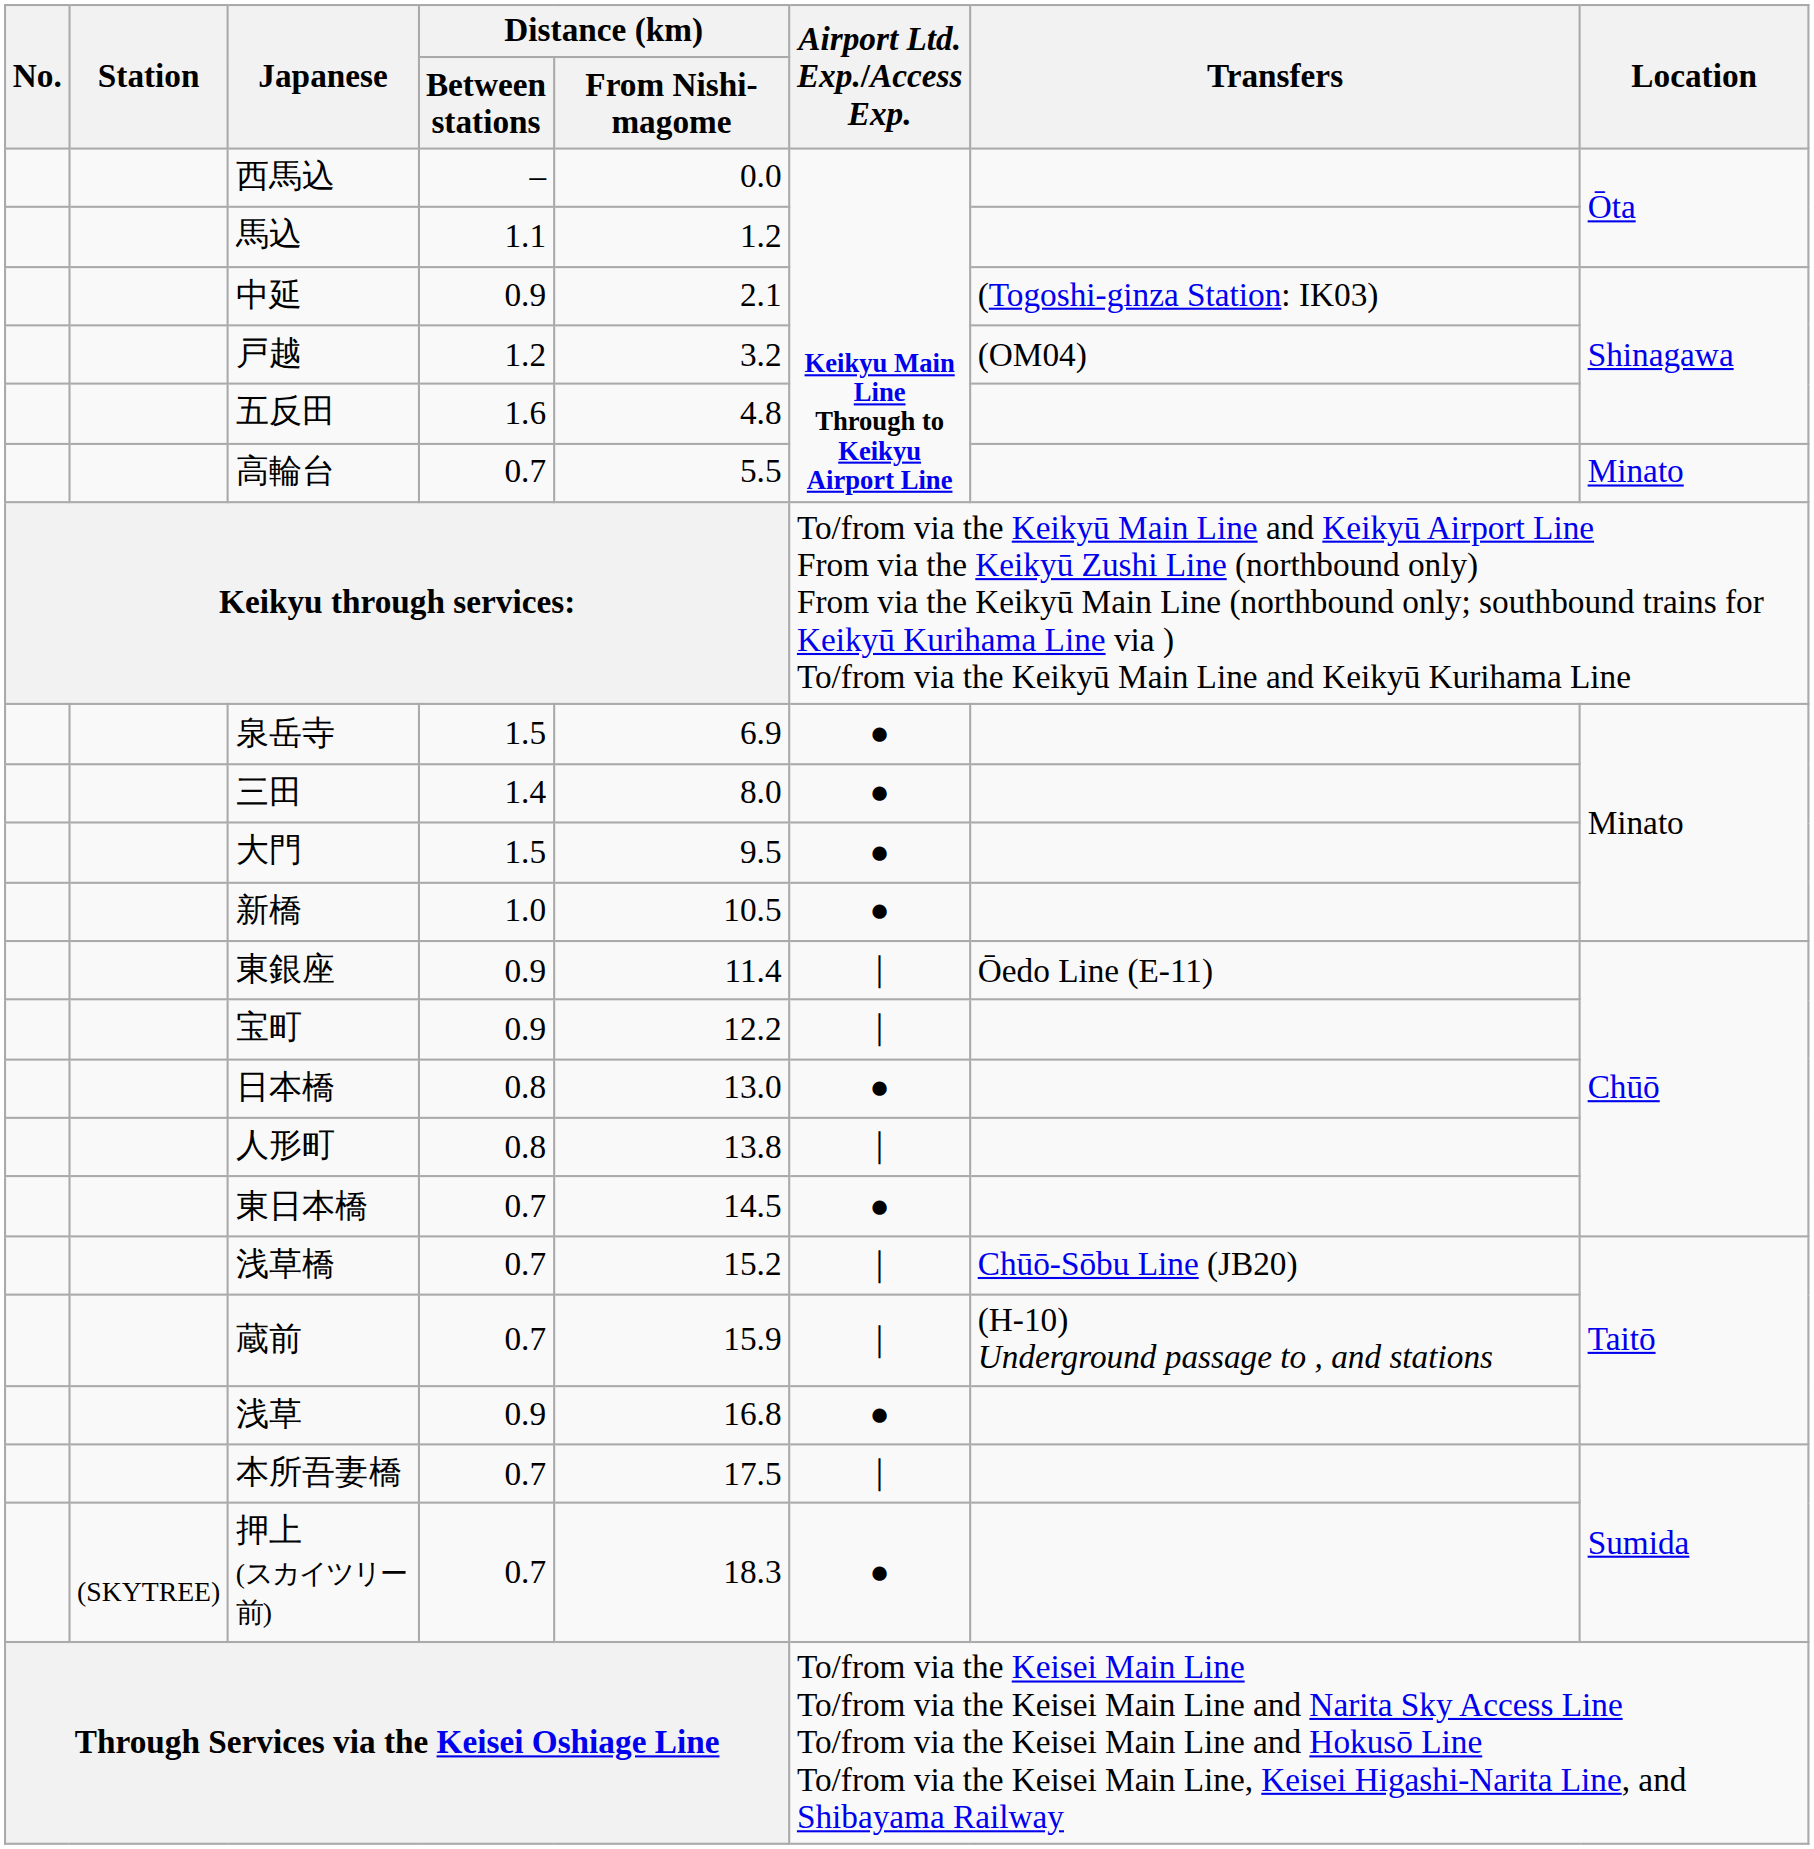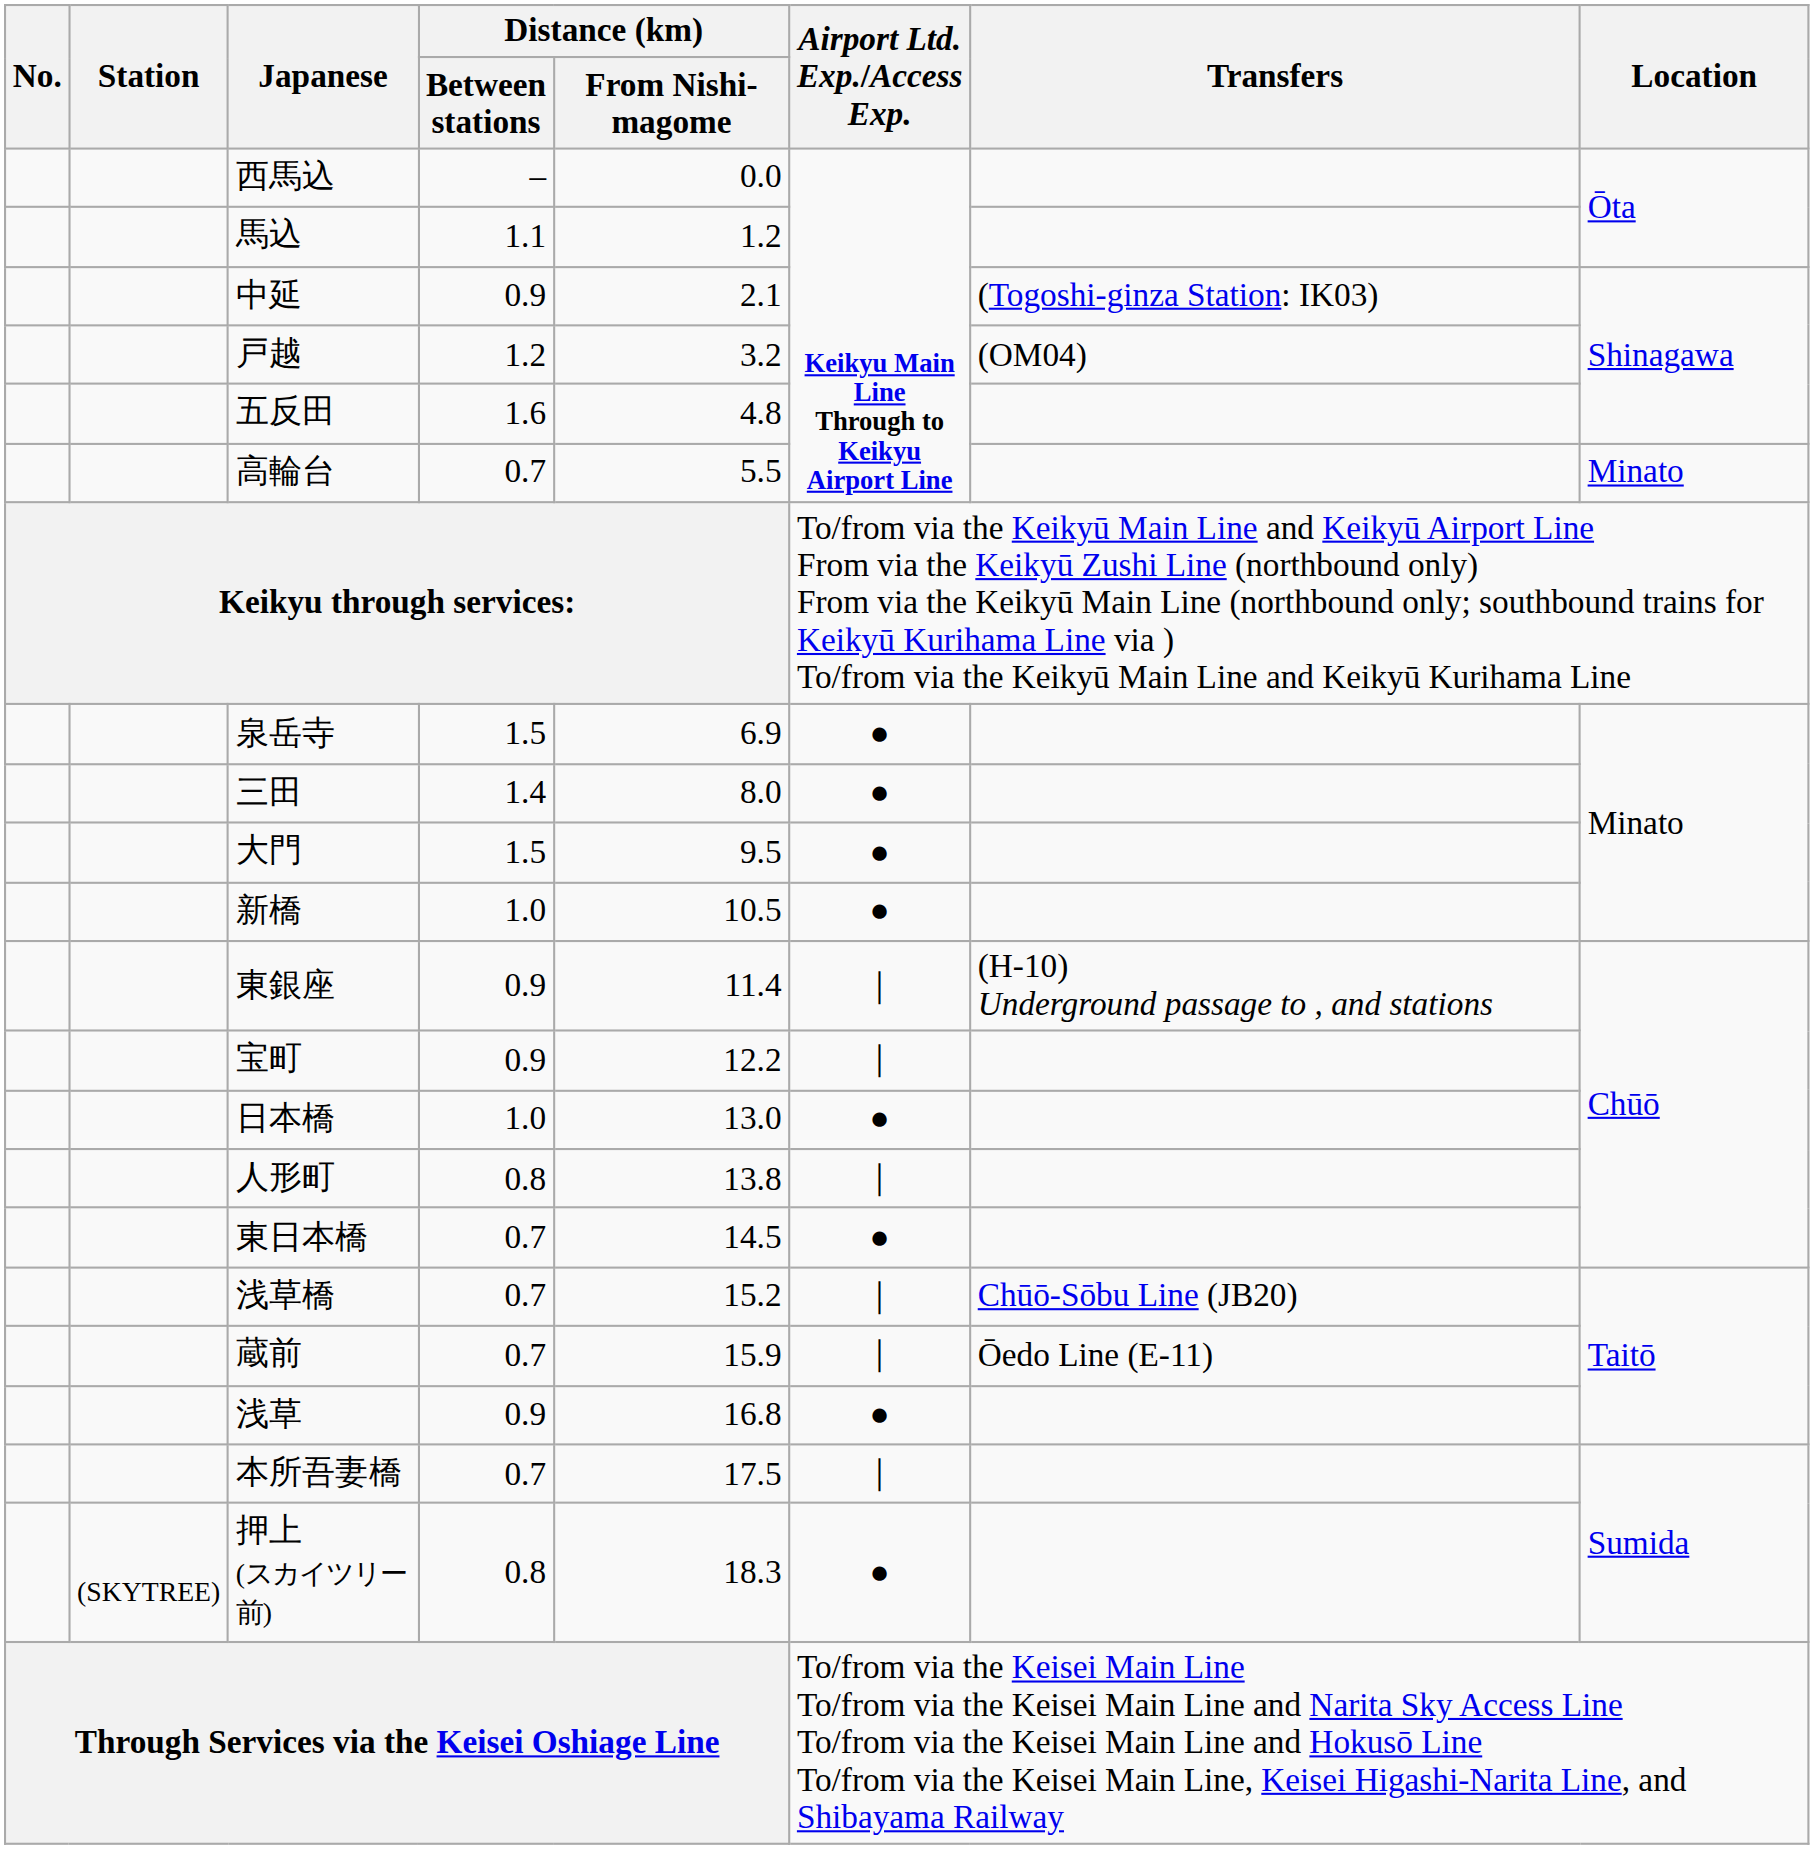東銀座 | Transfers: Ōedo Line (E-11) -> (H-10) Underground passage to , and stations
日本橋 | Distance (km) / Between stations: 0.8 -> 1.0
蔵前 | Transfers: (H-10) Underground passage to , and stations -> Ōedo Line (E-11)
押上 (スカイツリー前) | Distance (km) / Between stations: 0.7 -> 0.8
